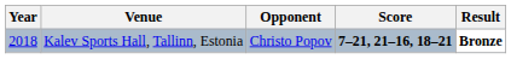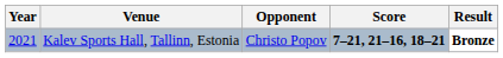Kalev Sports Hall, Tallinn, Estonia | Year: 2018 -> 2021
